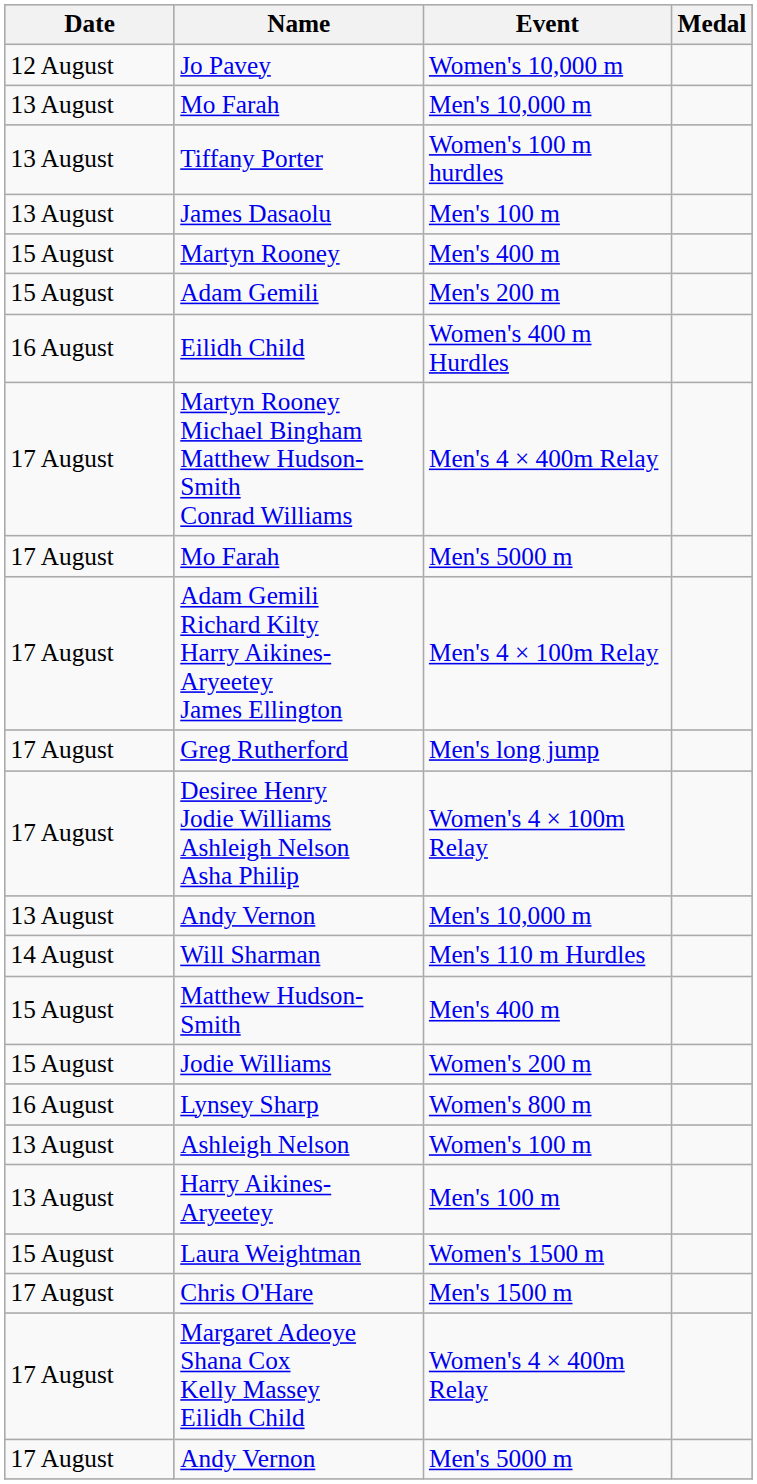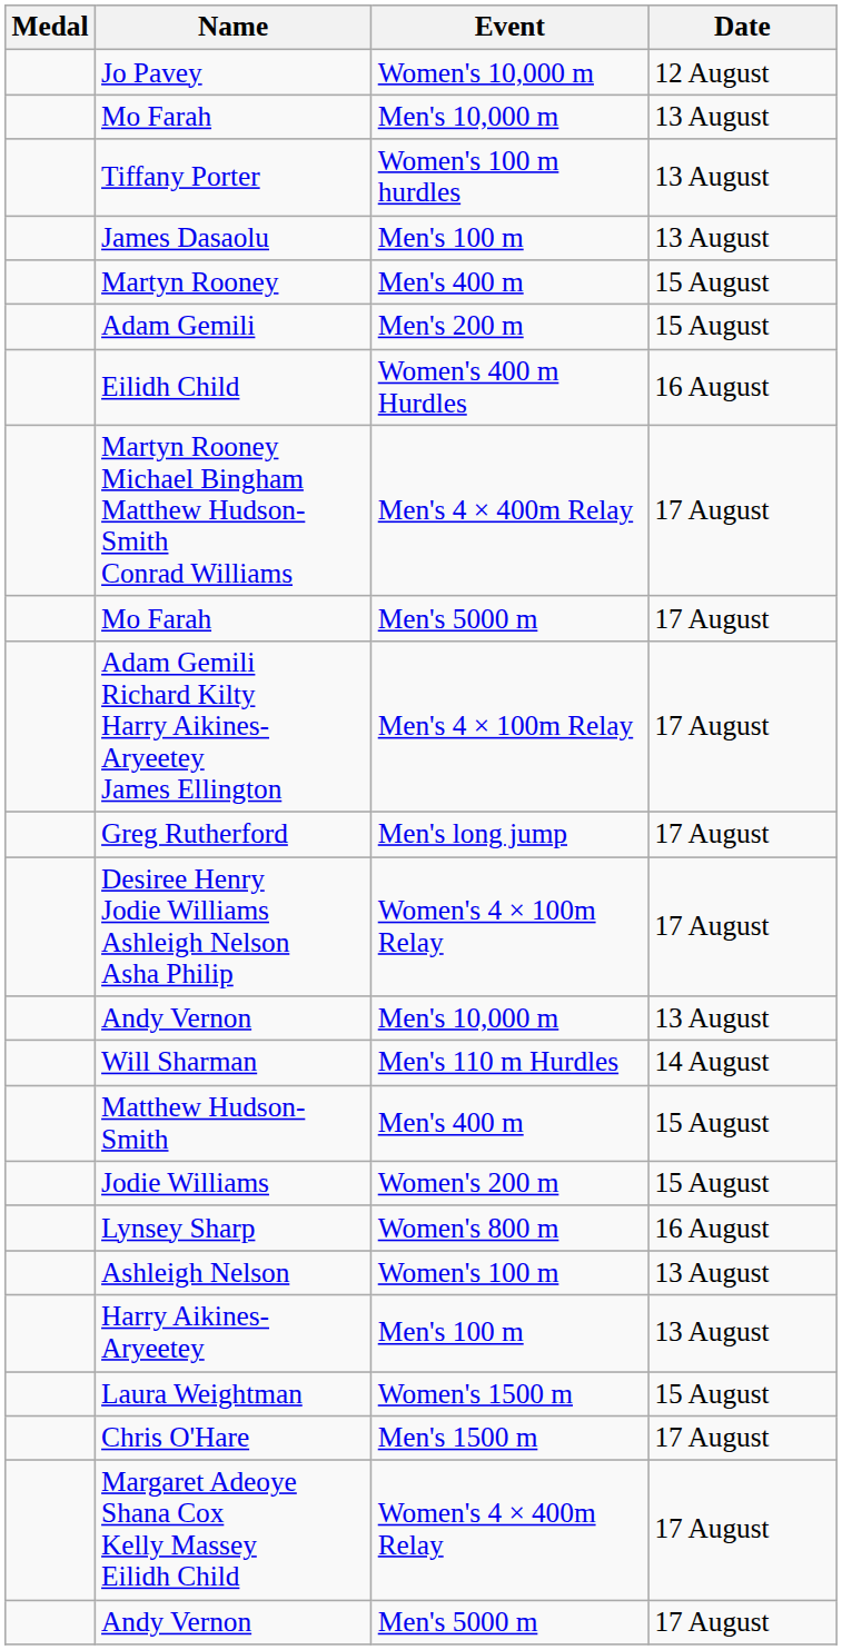columns swapped: Medal <-> Date
